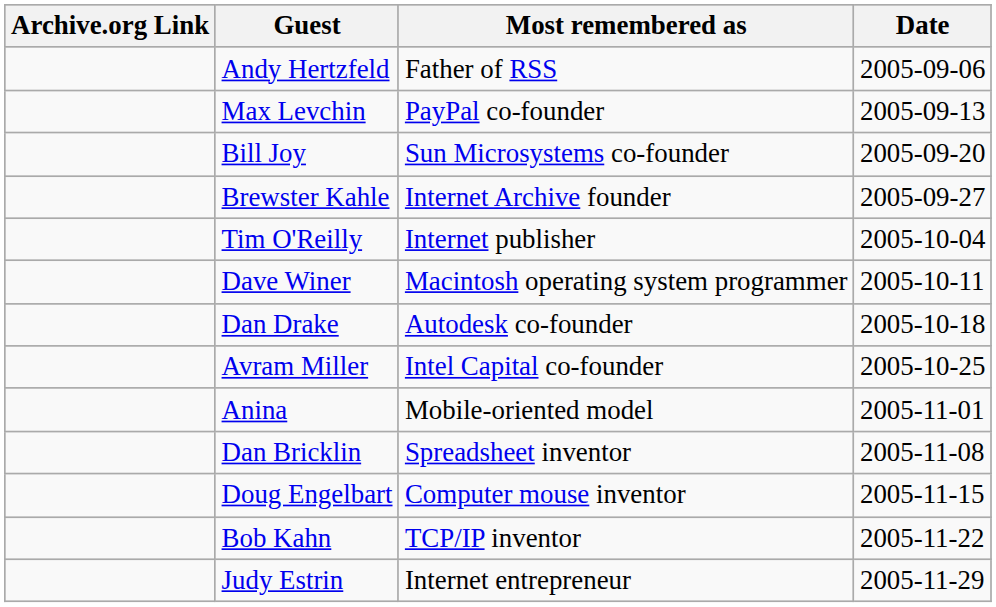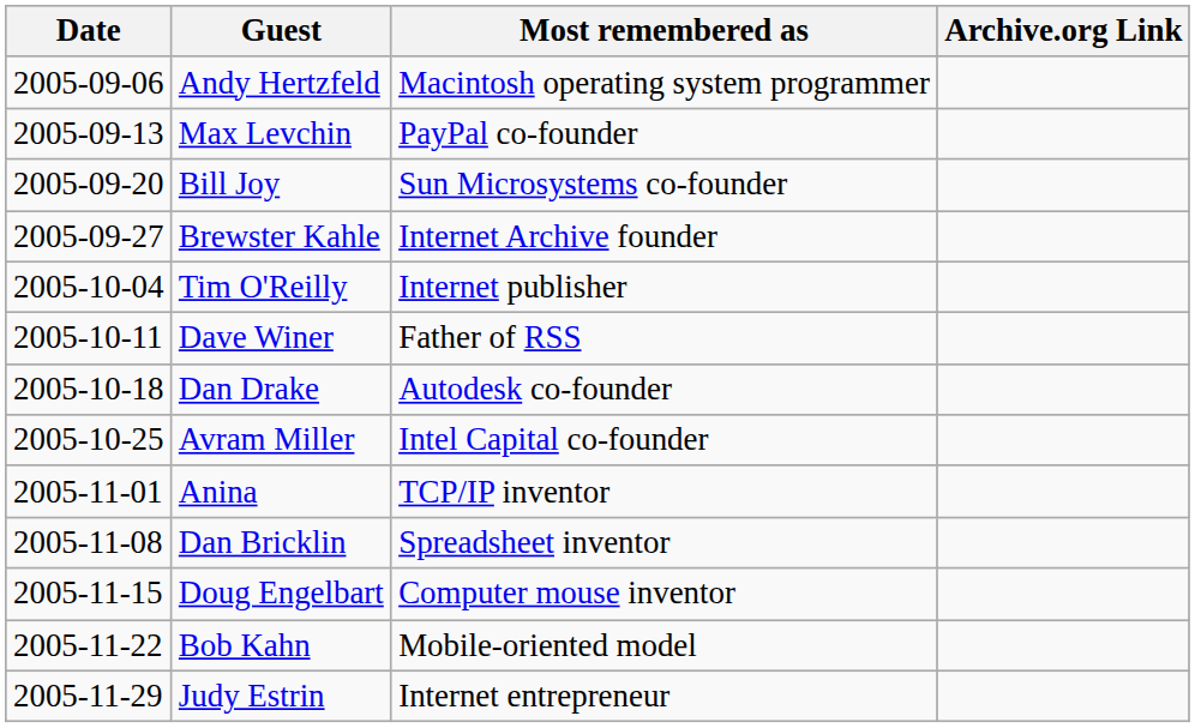columns swapped: Date <-> Archive.org Link
Andy Hertzfeld | Most remembered as: Father of RSS -> Macintosh operating system programmer
Dave Winer | Most remembered as: Macintosh operating system programmer -> Father of RSS
Anina | Most remembered as: Mobile-oriented model -> TCP/IP inventor
Bob Kahn | Most remembered as: TCP/IP inventor -> Mobile-oriented model
